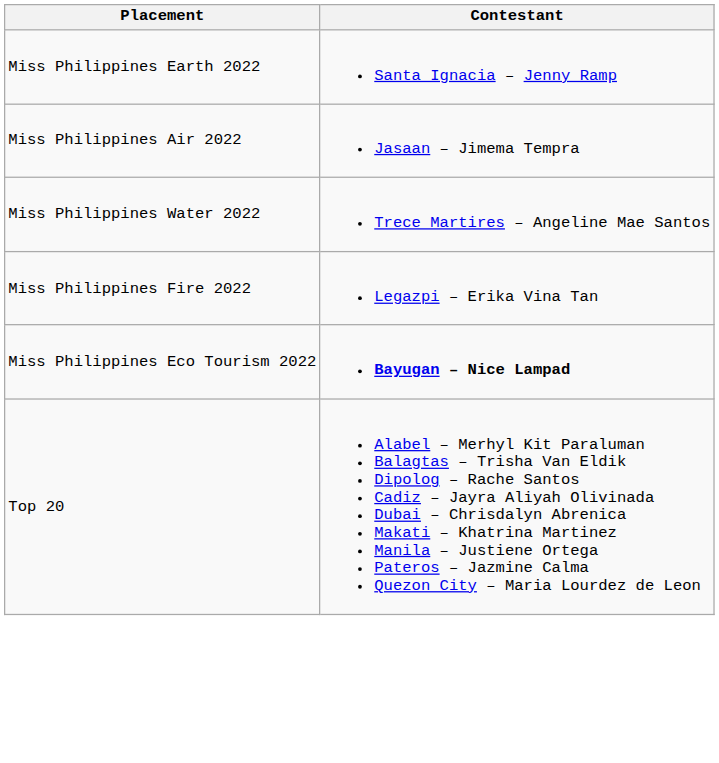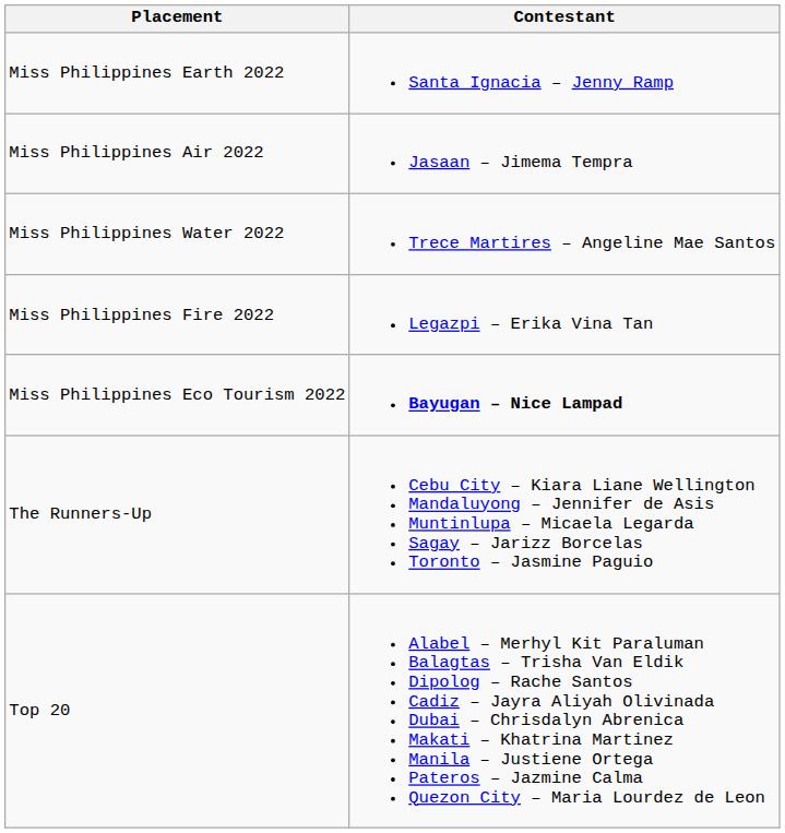+ row: The Runners-Up | Cebu City – Kiara Liane Wellington Mandaluyong – Jennifer de Asis Muntinlupa – Micaela Legarda Sagay – Jarizz Borcelas Toronto – Jasmine Paguio
